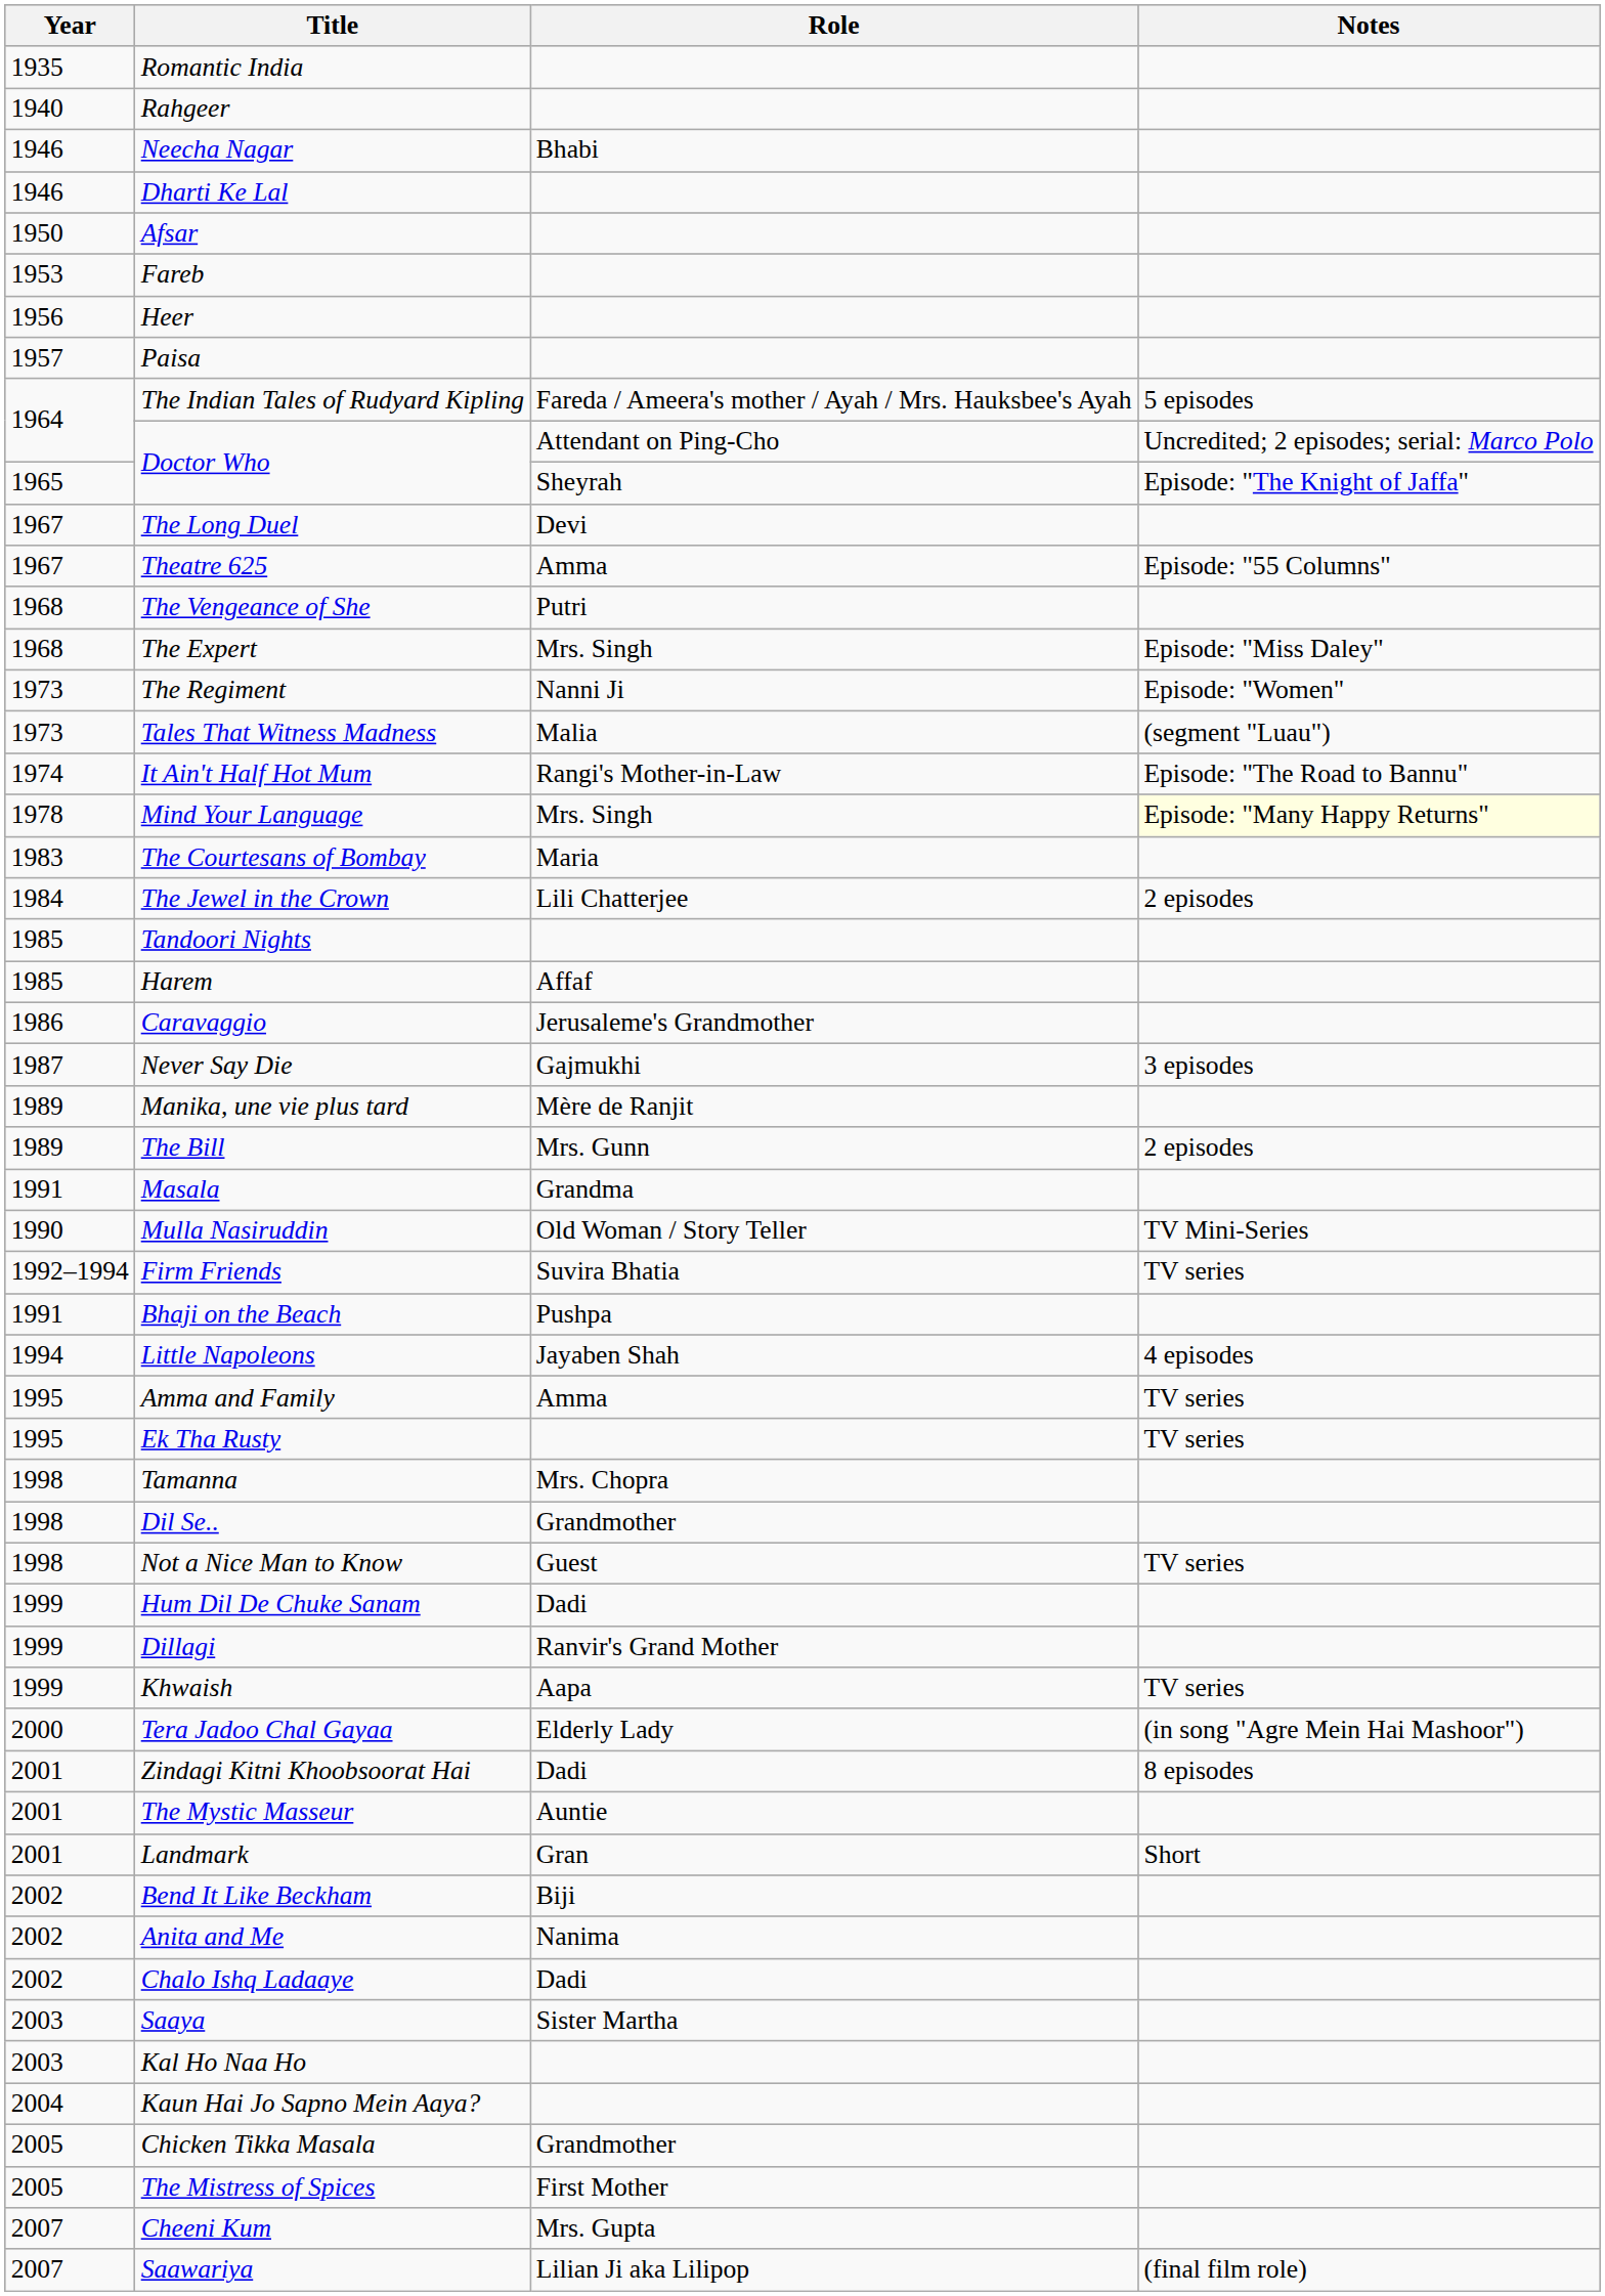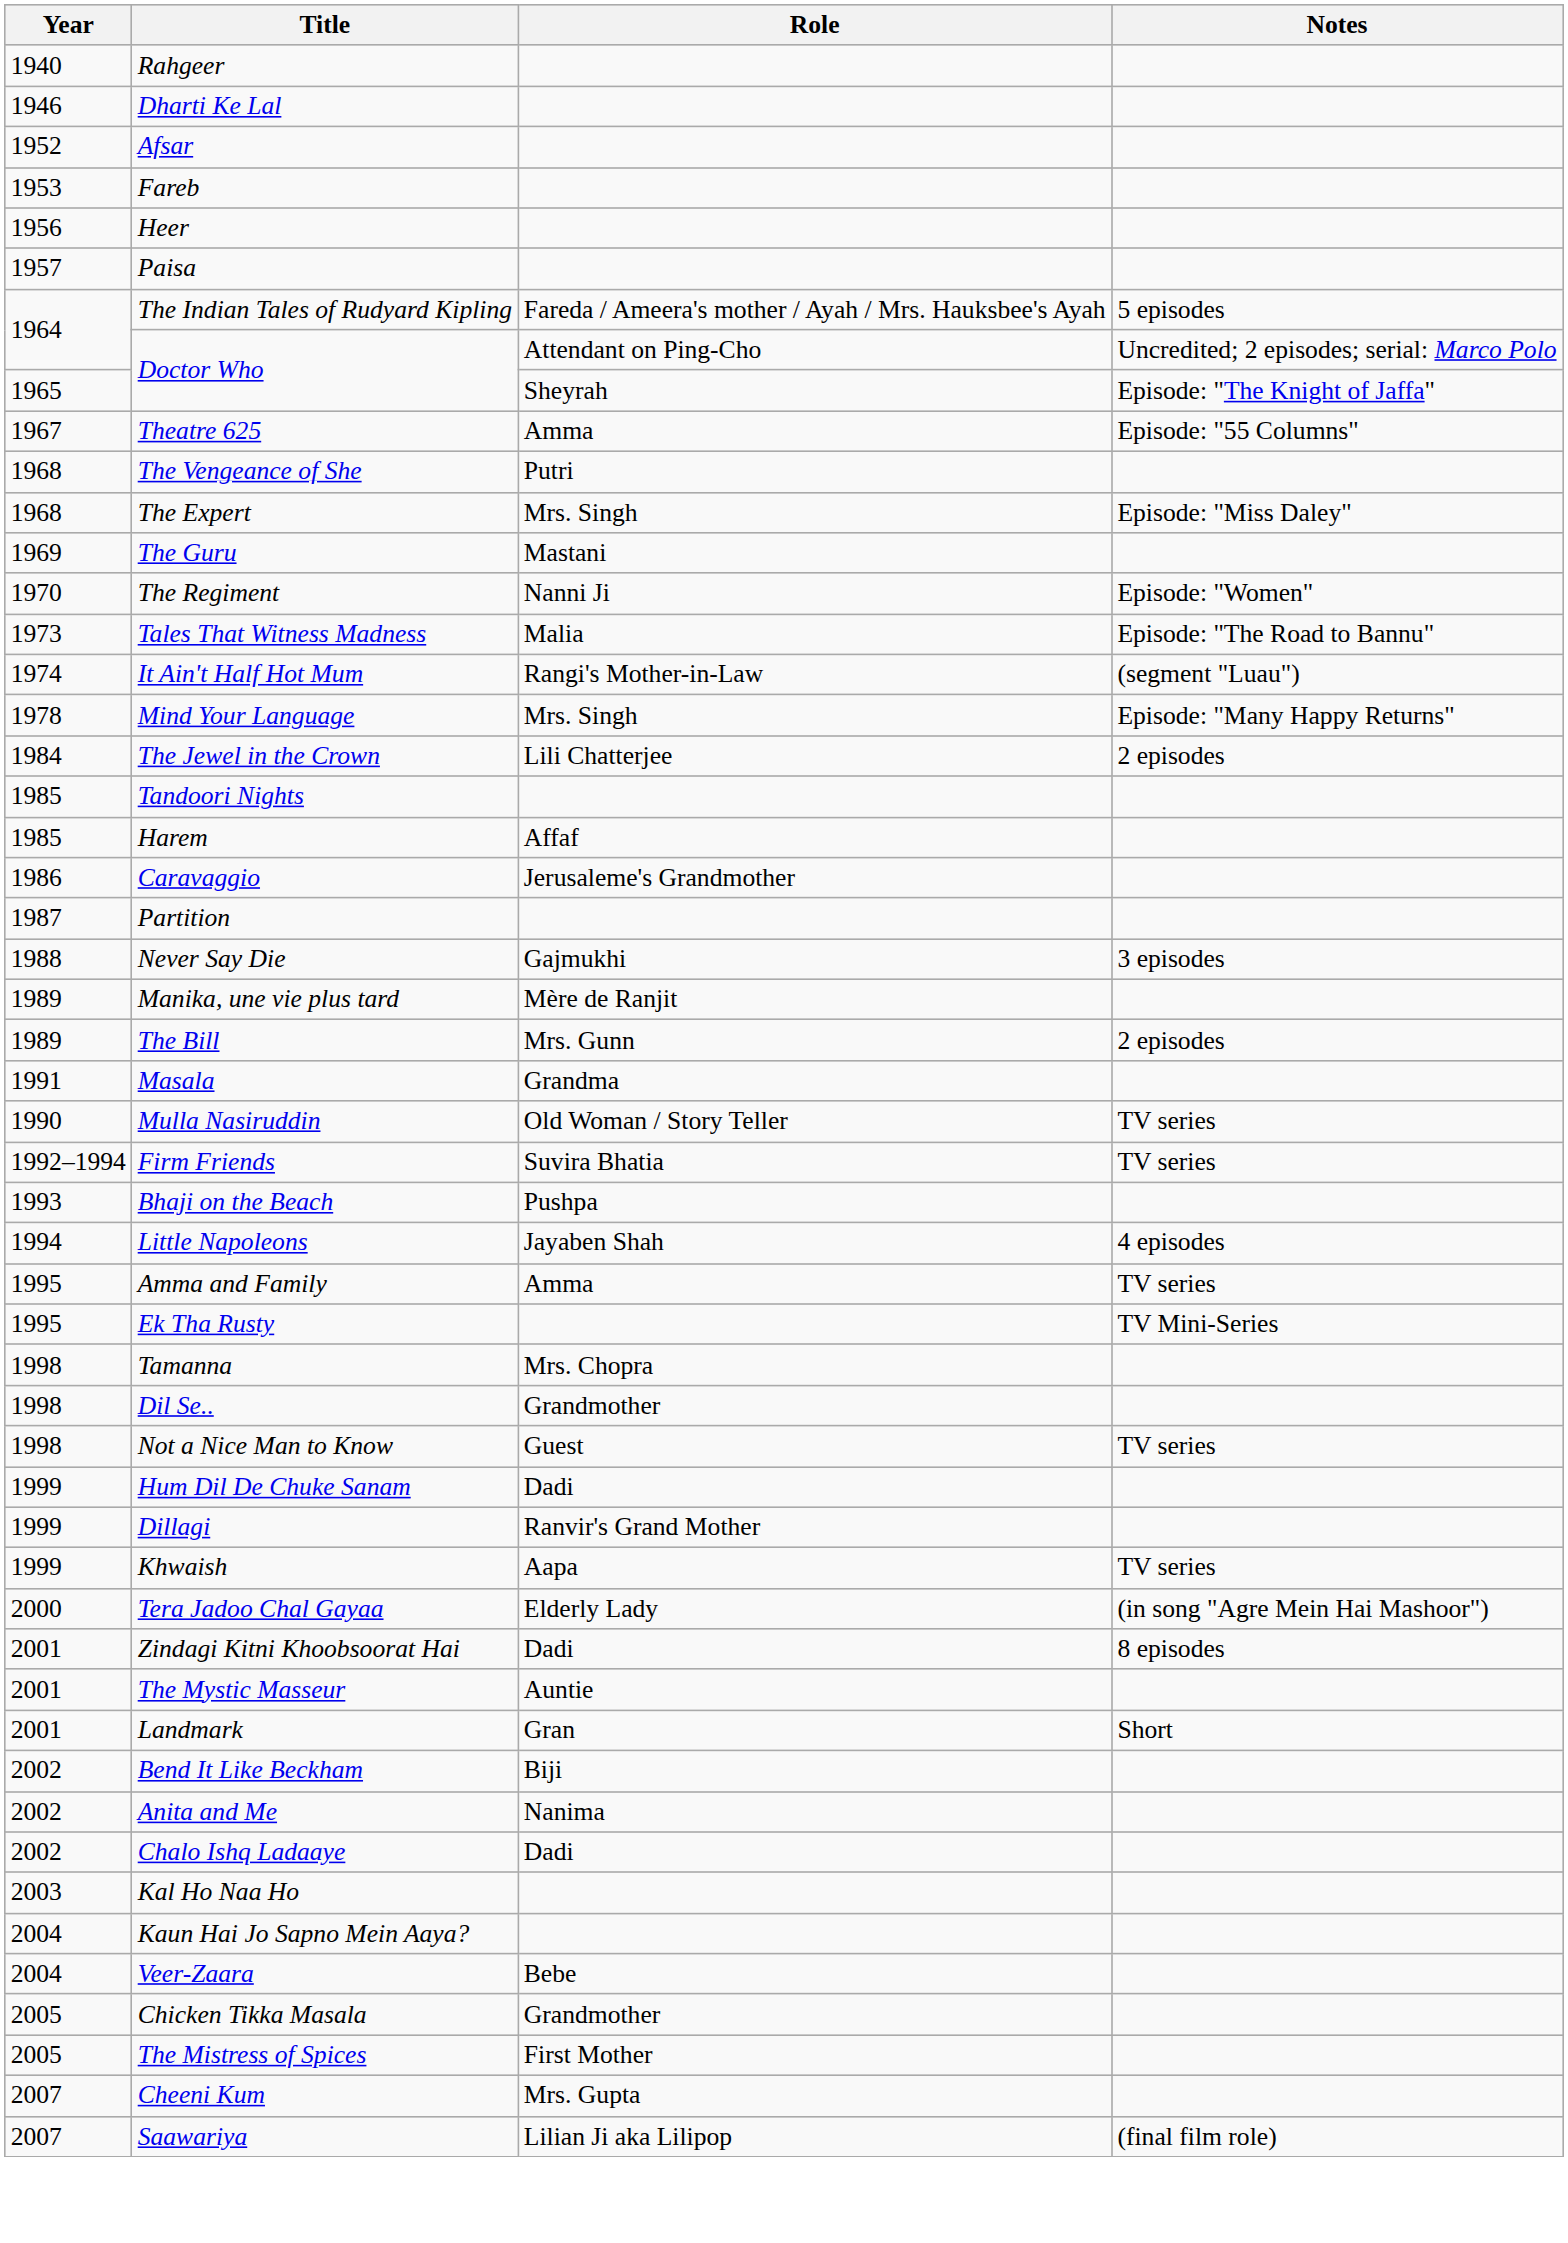- row: 1935 | Romantic India
- row: 1946 | Neecha Nagar | Bhabi
Afsar | Year: 1950 -> 1952
- row: 1967 | The Long Duel | Devi
+ row: 1969 | The Guru | Mastani
The Regiment | Year: 1973 -> 1970
Tales That Witness Madness | Notes: (segment "Luau") -> Episode: "The Road to Bannu"
It Ain't Half Hot Mum | Notes: Episode: "The Road to Bannu" -> (segment "Luau")
Mind Your Language | Notes: lightyellow background -> no background
- row: 1983 | The Courtesans of Bombay | Maria
+ row: 1987 | Partition
Never Say Die | Year: 1987 -> 1988
Mulla Nasiruddin | Notes: TV Mini-Series -> TV series
Bhaji on the Beach | Year: 1991 -> 1993
Ek Tha Rusty | Notes: TV series -> TV Mini-Series
- row: 2003 | Saaya | Sister Martha
+ row: 2004 | Veer-Zaara | Bebe
